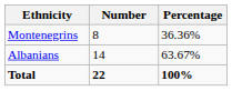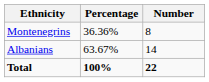columns swapped: Number <-> Percentage
